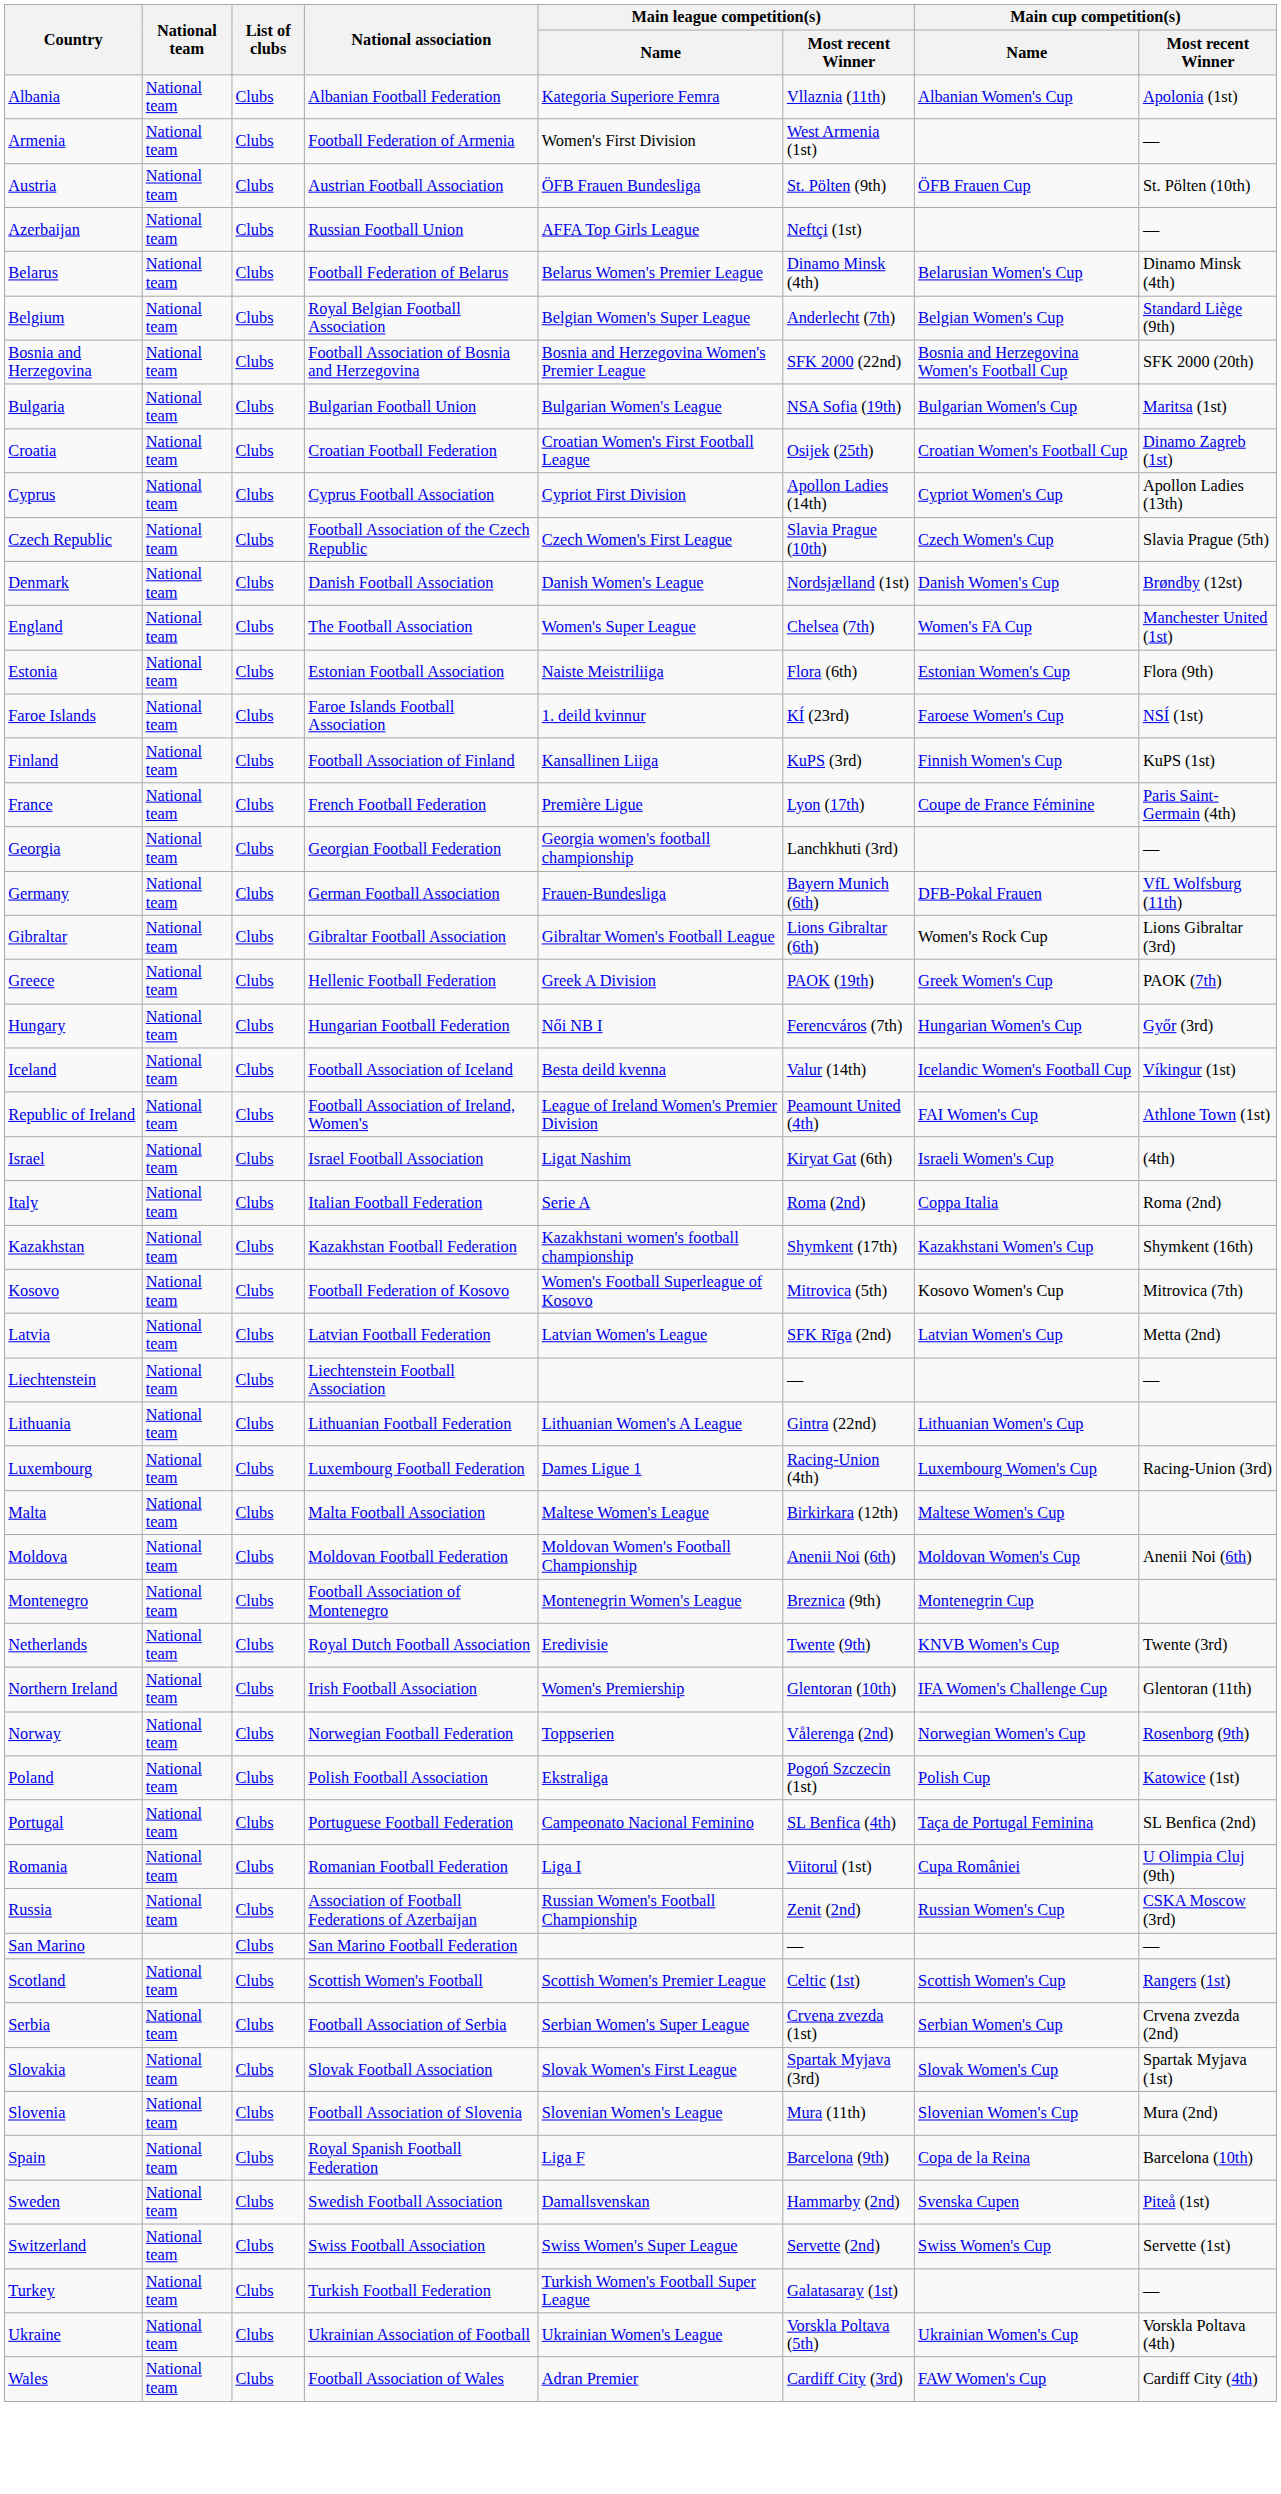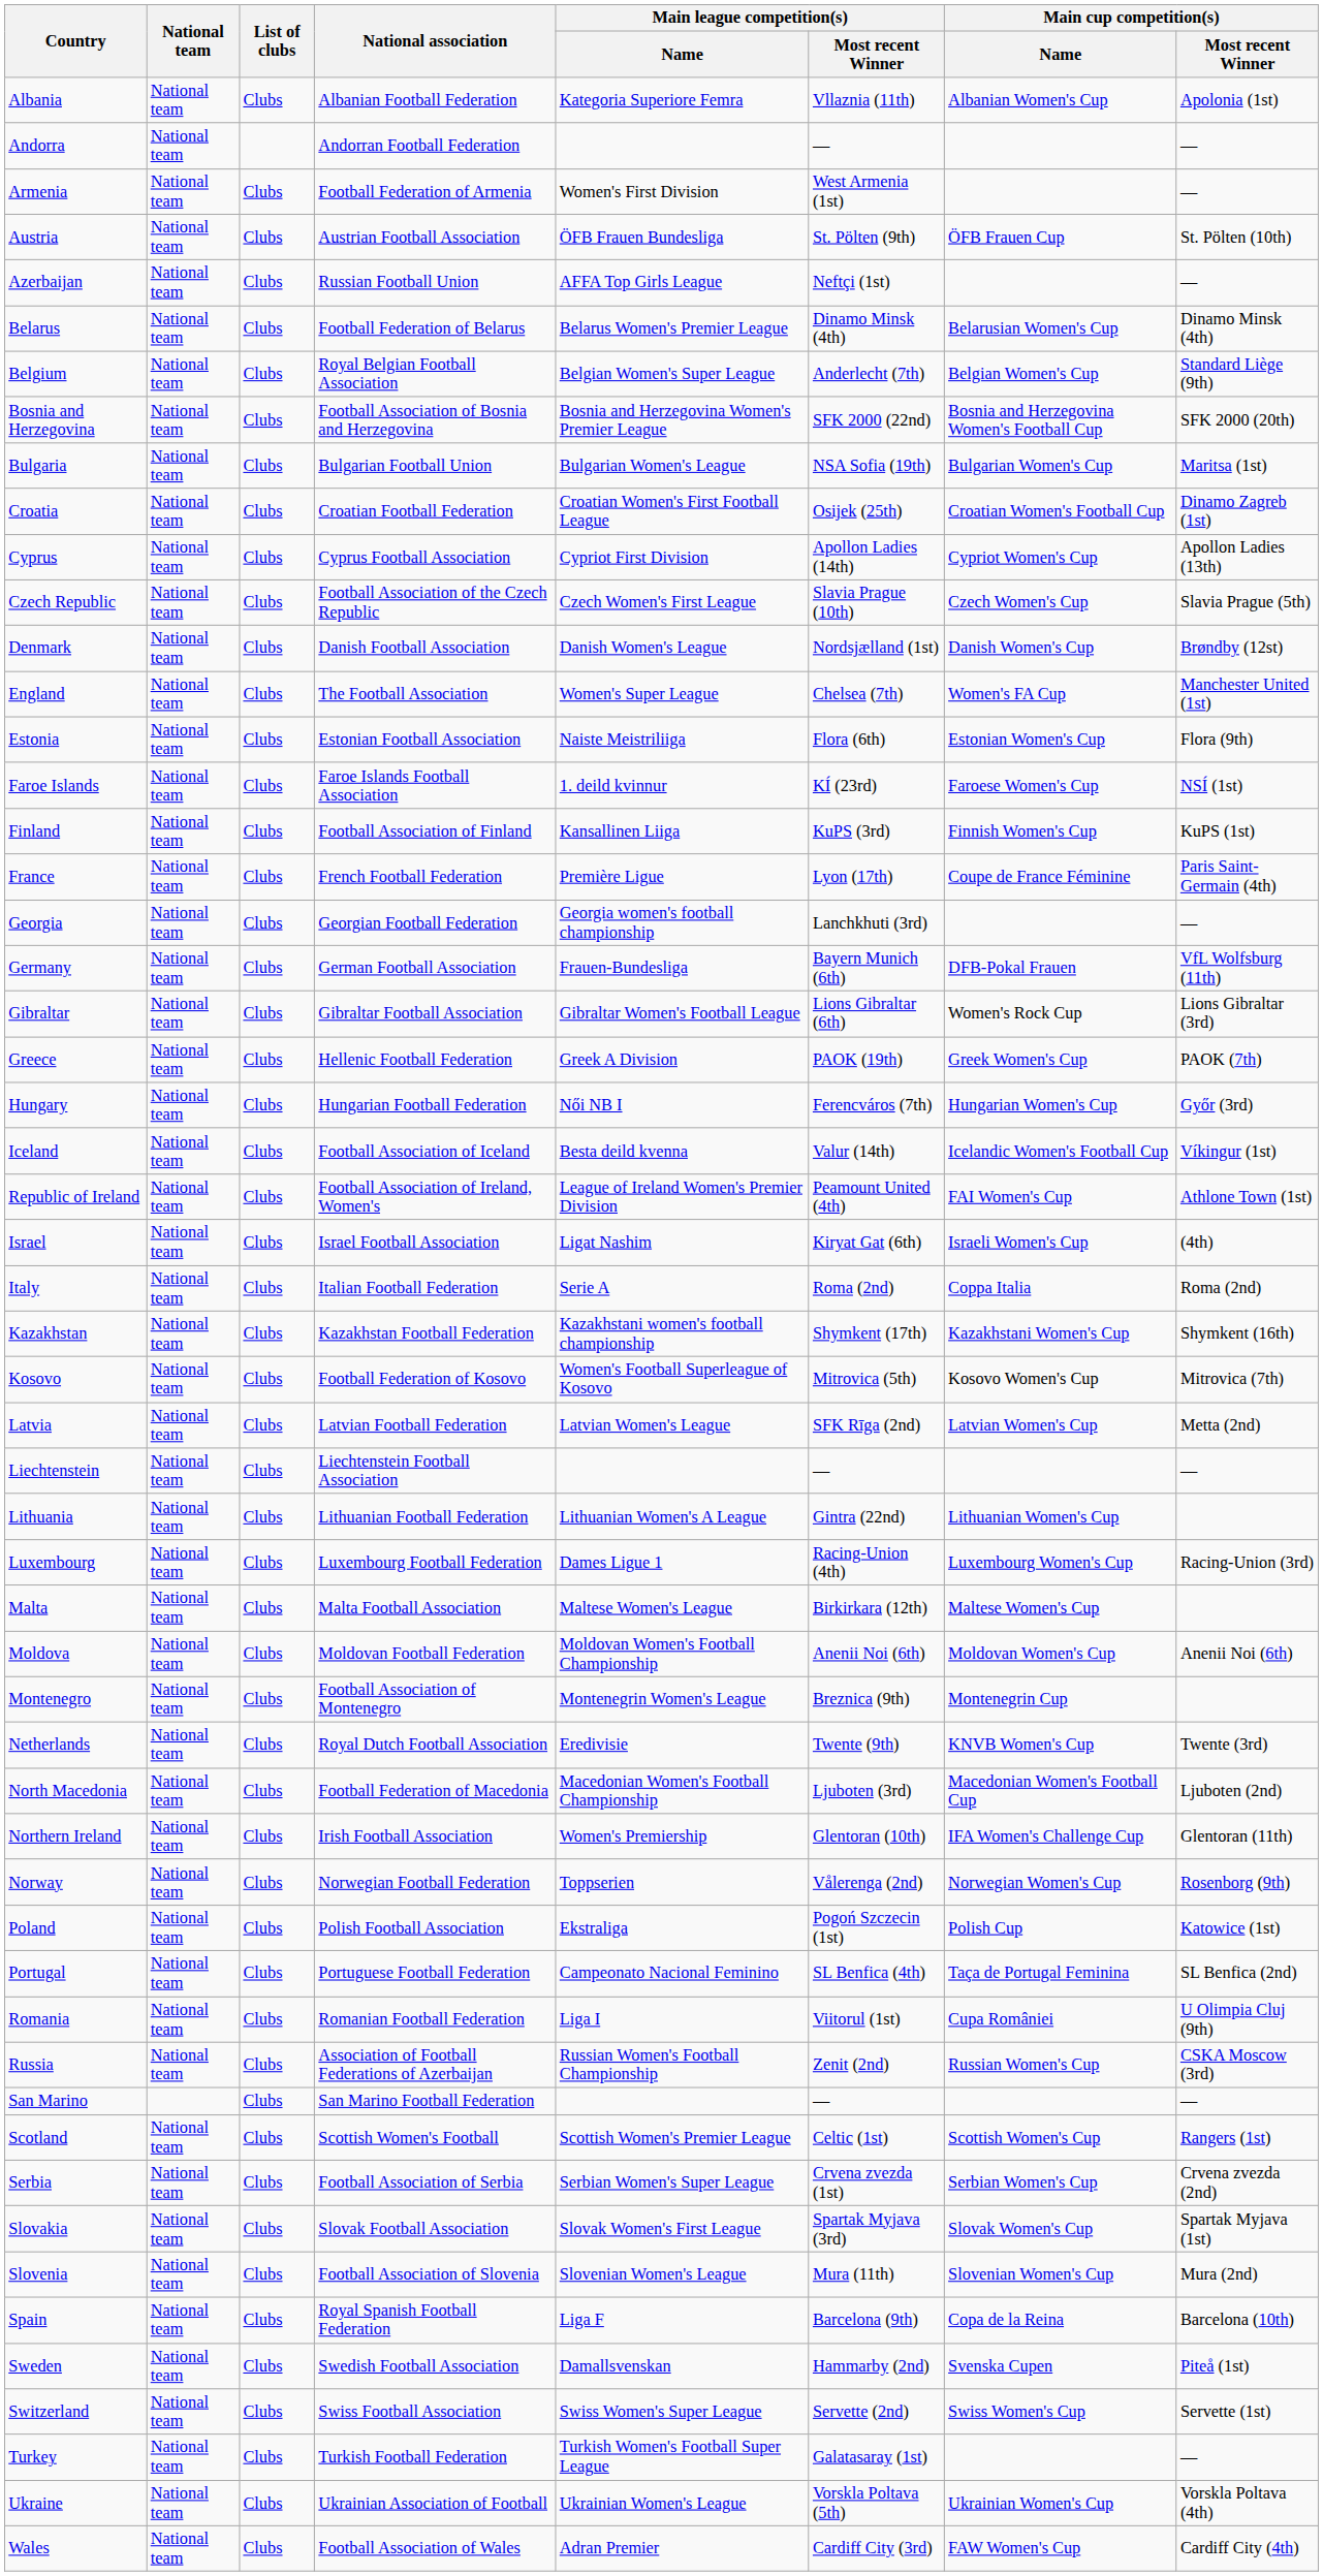+ row: Andorra | National team | Andorran Football Federation | — | —
+ row: North Macedonia | National team | Clubs | Football Federation of Macedonia | Macedonian Women's Football Championship | Ljuboten (3rd) | Macedonian Women's Football Cup | Ljuboten (2nd)
